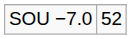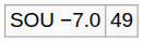SOU −7.0 | column 2: 52 -> 49
